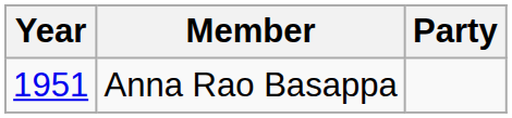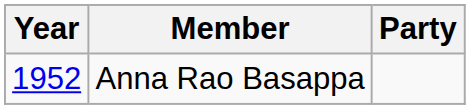Anna Rao Basappa | Year: 1951 -> 1952
